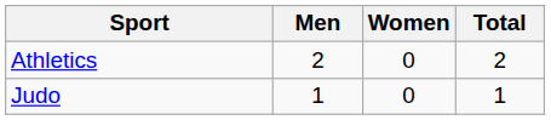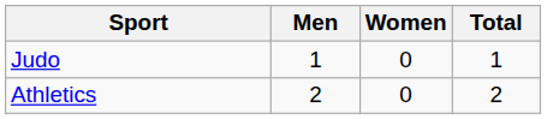rows swapped: Athletics <-> Judo
